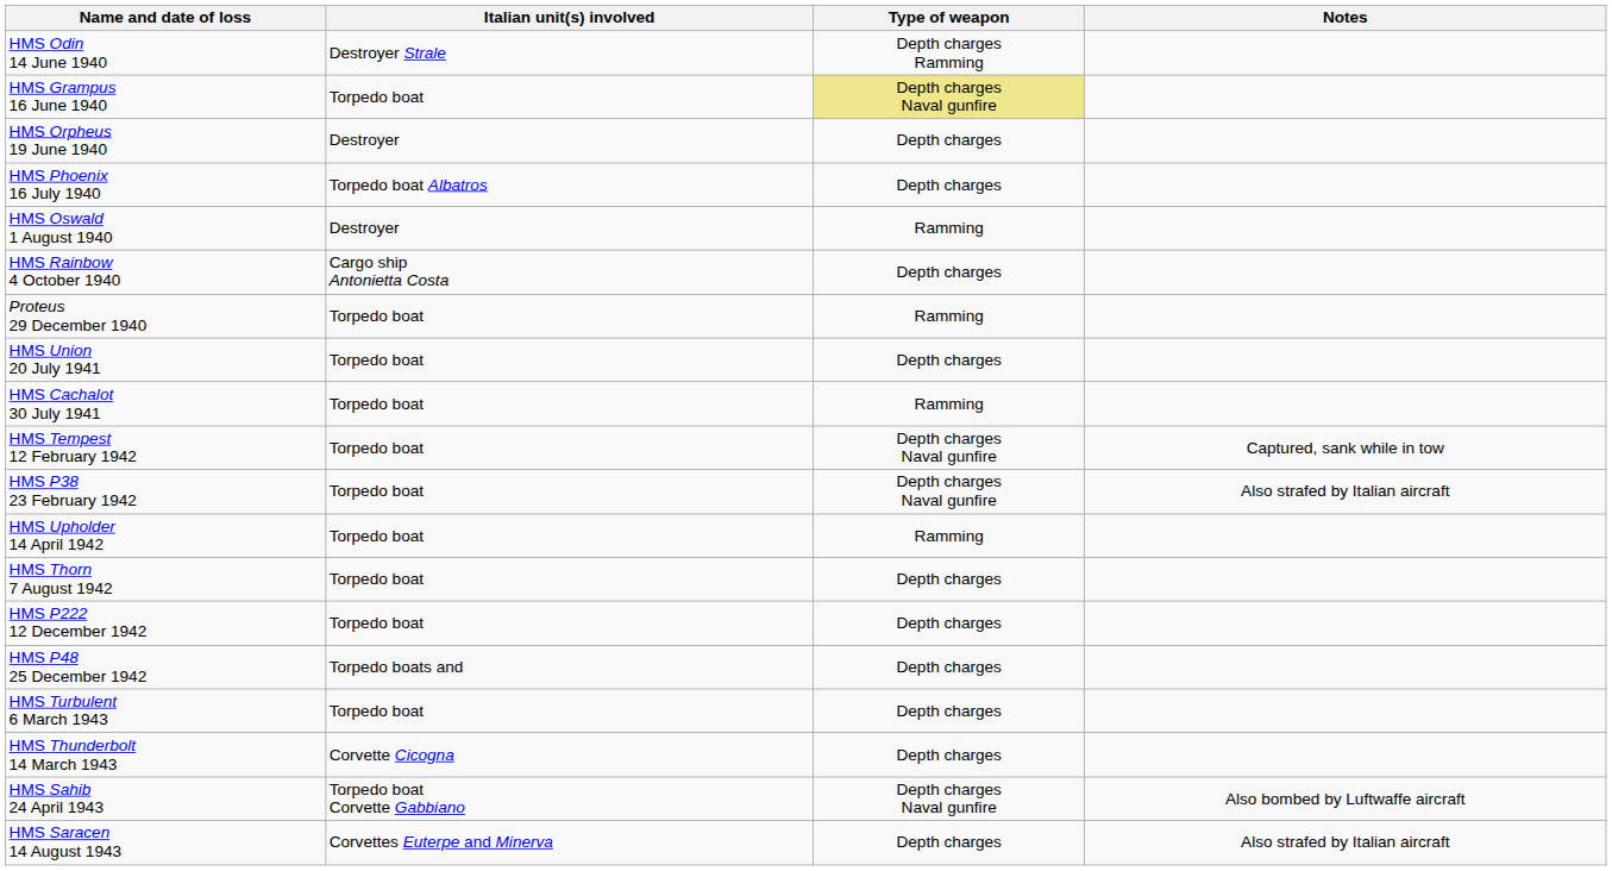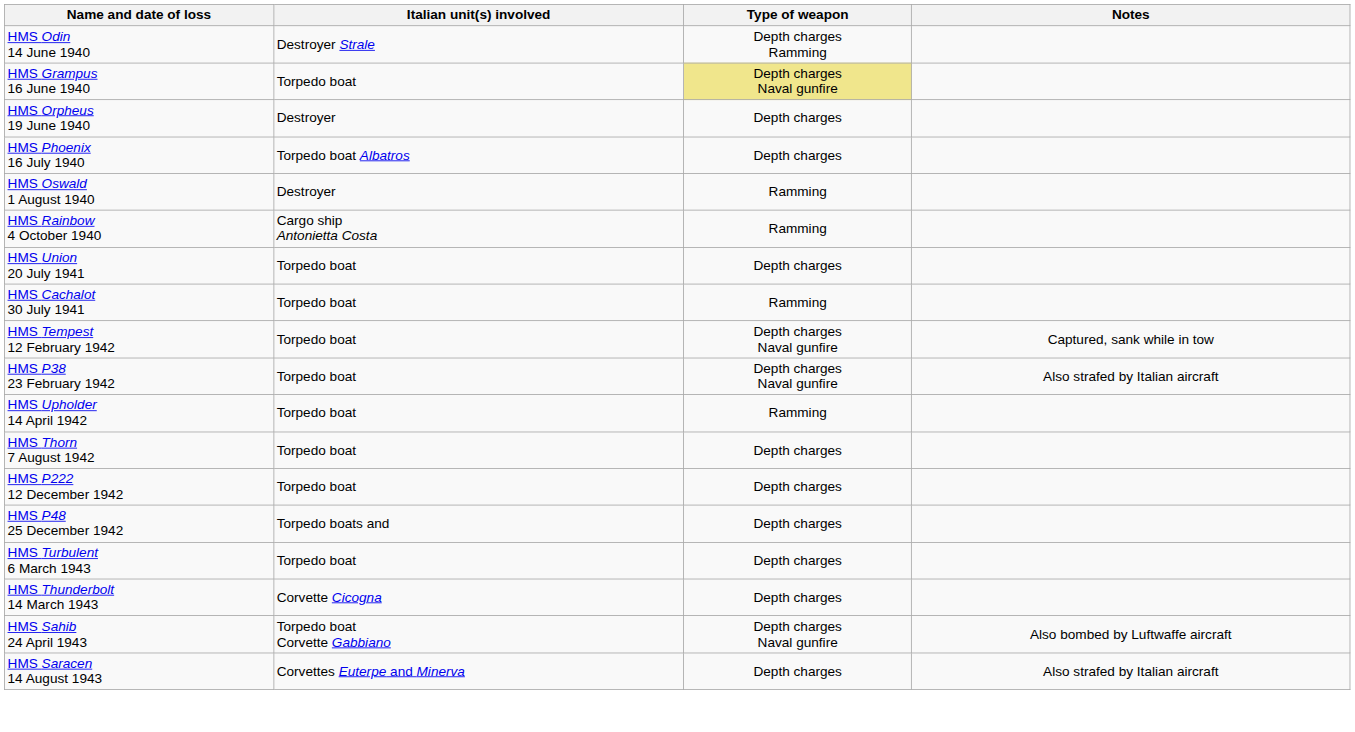HMS Rainbow 4 October 1940 | Type of weapon: Depth charges -> Ramming
- row: Proteus 29 December 1940 | Torpedo boat | Ramming
